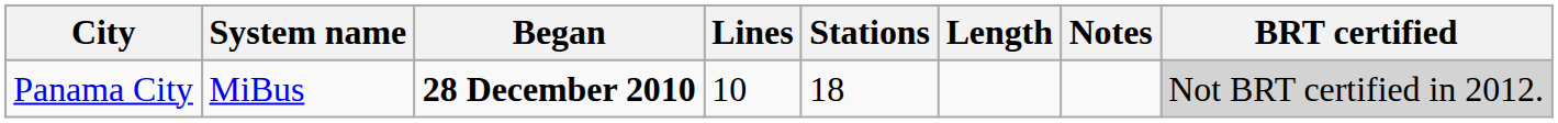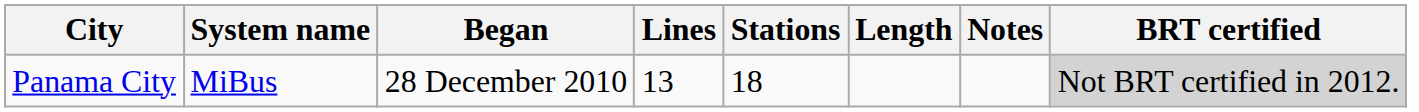Panama City | Began: bold -> normal
Panama City | Lines: 10 -> 13
